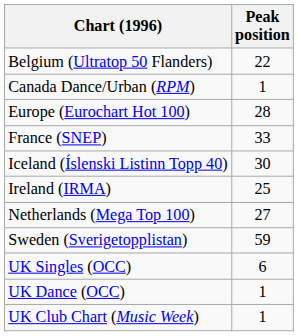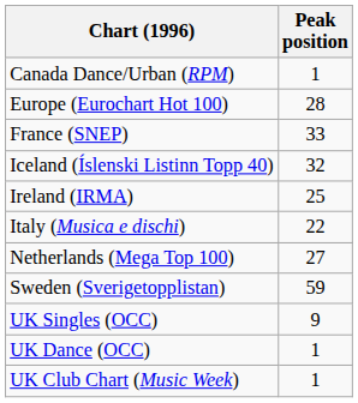- row: Belgium (Ultratop 50 Flanders) | 22
Iceland (Íslenski Listinn Topp 40) | Peak position: 30 -> 32
+ row: Italy (Musica e dischi) | 22
UK Singles (OCC) | Peak position: 6 -> 9
